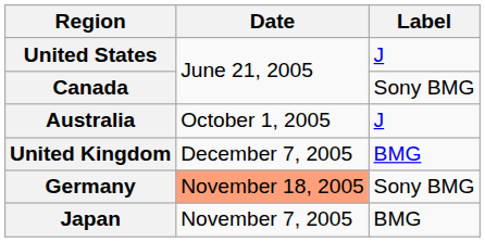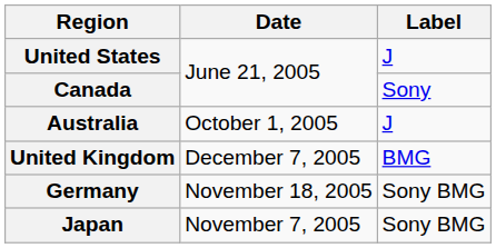Canada | Label: Sony BMG -> Sony
Germany | Date: lightsalmon background -> no background
Japan | Label: BMG -> Sony BMG
